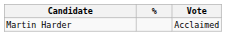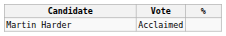columns swapped: Vote <-> %
